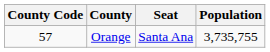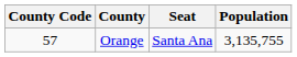Orange | Population: 3,735,755 -> 3,135,755
